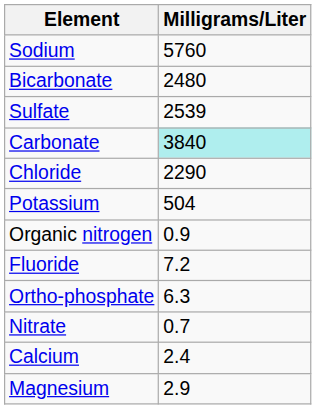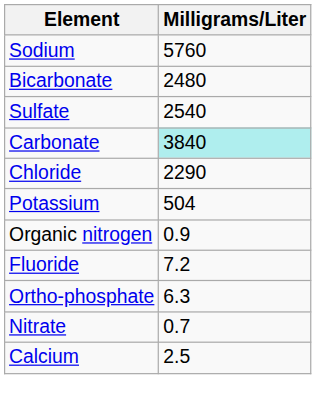Sulfate | Milligrams/Liter: 2539 -> 2540
Calcium | Milligrams/Liter: 2.4 -> 2.5
- row: Magnesium | 2.9
